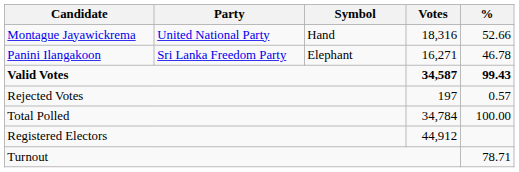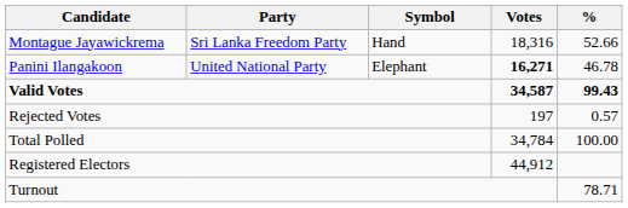Montague Jayawickrema | Party: United National Party -> Sri Lanka Freedom Party
Panini Ilangakoon | Party: Sri Lanka Freedom Party -> United National Party
Panini Ilangakoon | Votes: normal -> bold
